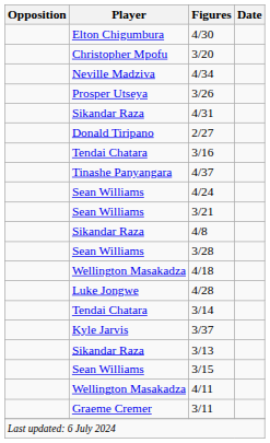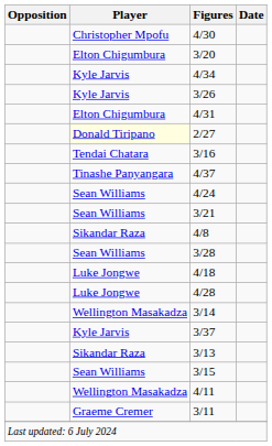4/30 | Player: Elton Chigumbura -> Christopher Mpofu
3/20 | Player: Christopher Mpofu -> Elton Chigumbura
4/34 | Player: Neville Madziva -> Kyle Jarvis
3/26 | Player: Prosper Utseya -> Kyle Jarvis
4/31 | Player: Sikandar Raza -> Elton Chigumbura
2/27 | Player: no background -> lightyellow background
4/18 | Player: Wellington Masakadza -> Luke Jongwe
3/14 | Player: Tendai Chatara -> Wellington Masakadza
